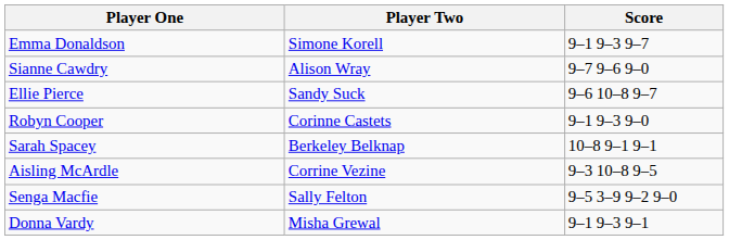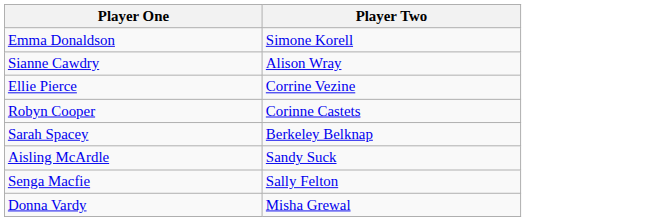- column: Score | 9–1 9–3 9–7 | 9–7 9–6 9–0 | 9–6 10–8 9–7 | 9–1 9–3 9–0 | 10–8 9–1 9–1 | 9–3 10–8 9–5 | 9–5 3–9 9–2 9–0 | 9–1 9–3 9–1
Ellie Pierce | Player Two: Sandy Suck -> Corrine Vezine
Aisling McArdle | Player Two: Corrine Vezine -> Sandy Suck
